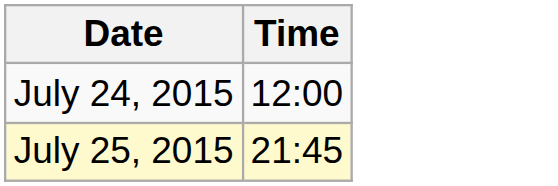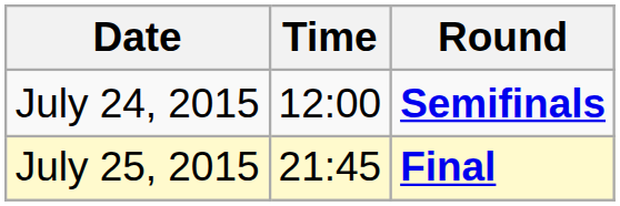+ column: Round | Semifinals | Final
